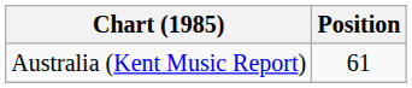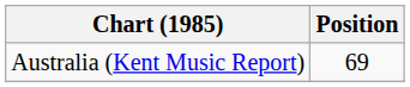Australia (Kent Music Report) | Position: 61 -> 69
